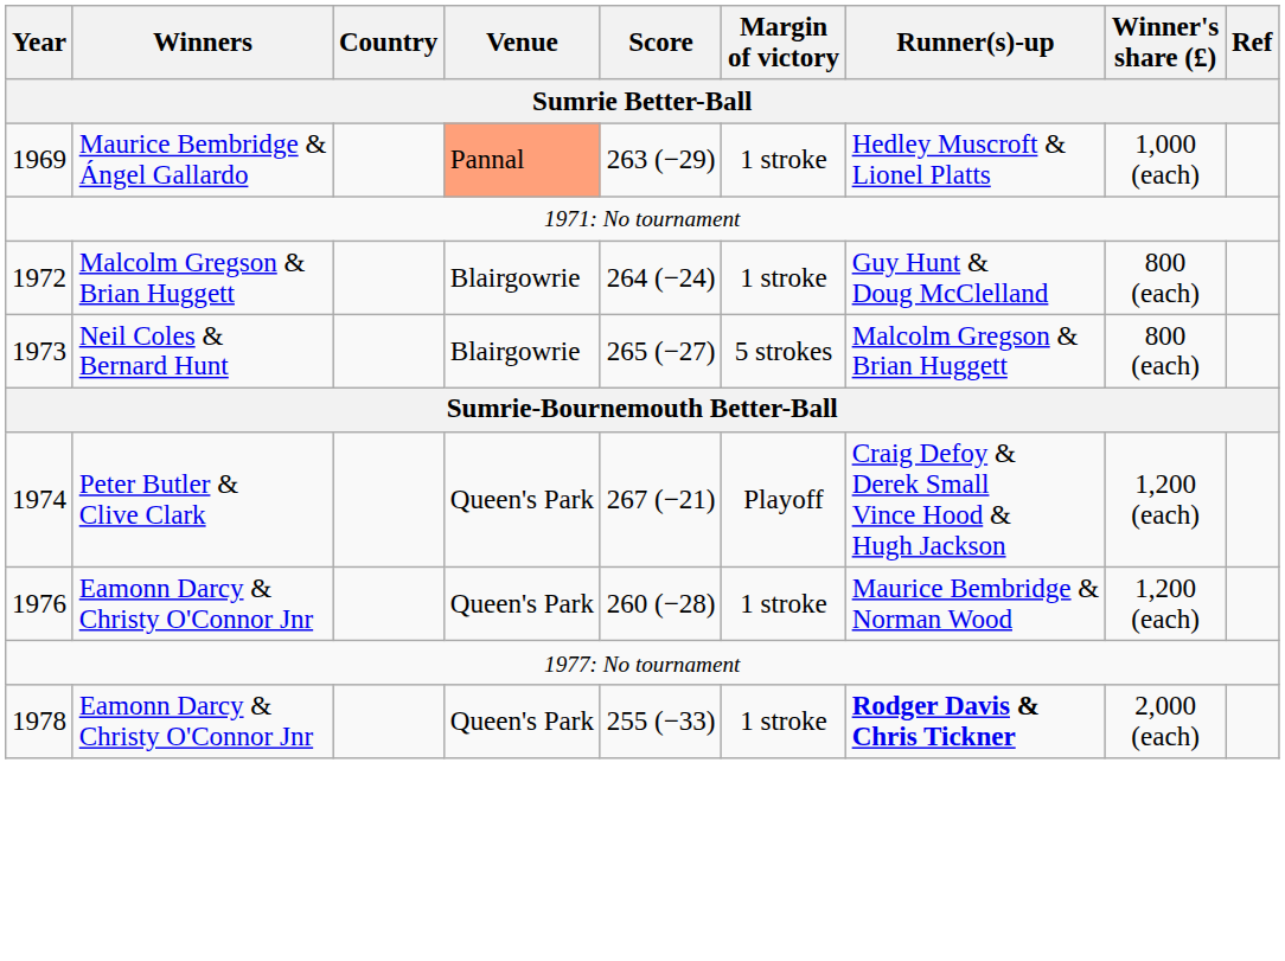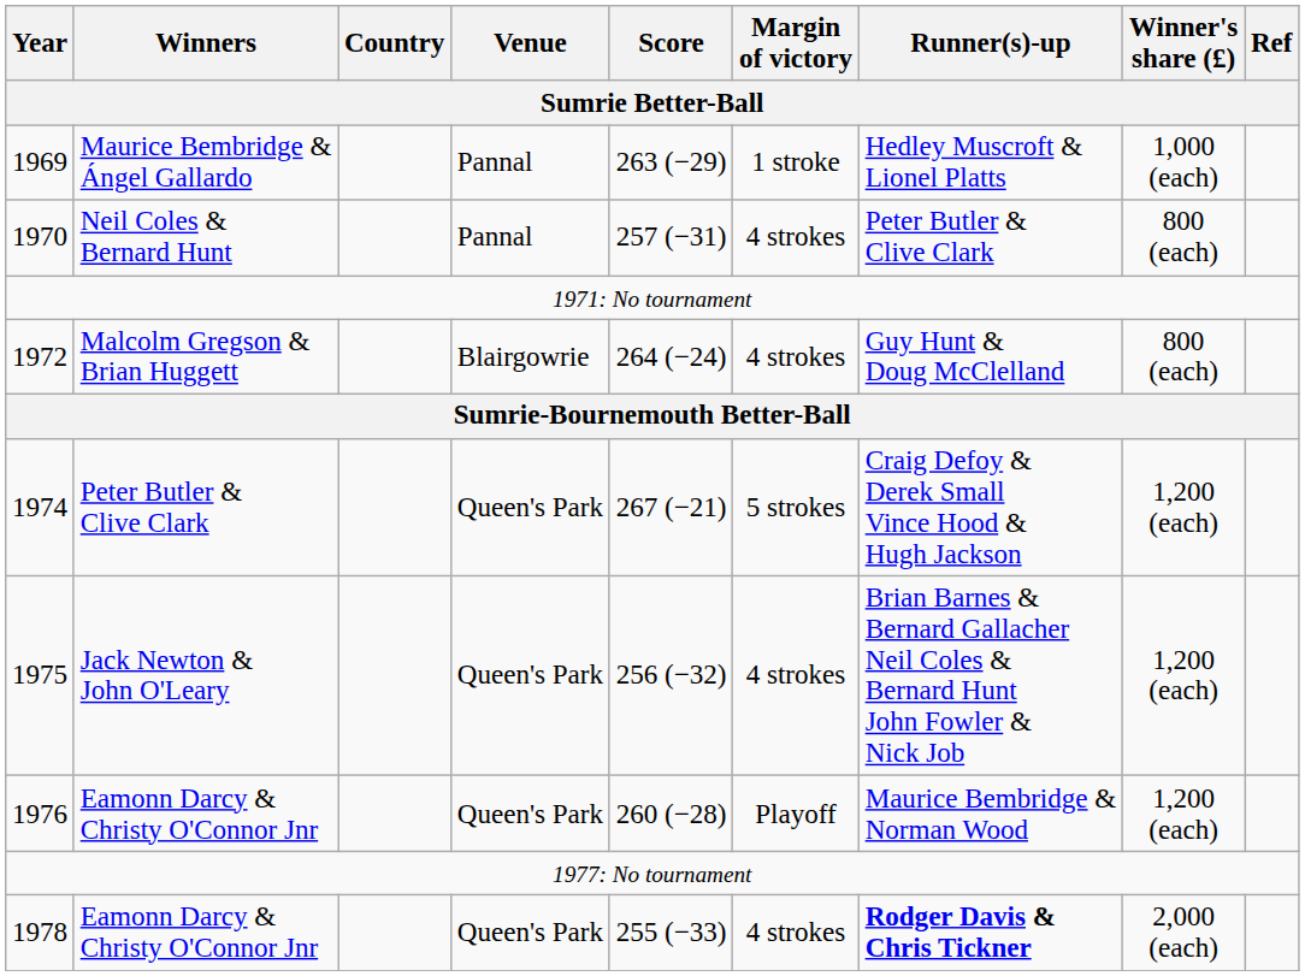1969 | Venue: lightsalmon background -> no background
+ row: 1970 | Neil Coles & Bernard Hunt | Pannal | 257 (−31) | 4 strokes | Peter Butler & Clive Clark | 800 (each)
1972 | Margin of victory: 1 stroke -> 4 strokes
- row: 1973 | Neil Coles & Bernard Hunt | Blairgowrie | 265 (−27) | 5 strokes | Malcolm Gregson & Brian Huggett | 800 (each)
1974 | Margin of victory: Playoff -> 5 strokes
+ row: 1975 | Jack Newton & John O'Leary | Queen's Park | 256 (−32) | 4 strokes | Brian Barnes & Bernard Gallacher Neil Coles & Bernard Hunt John Fowler & Nick Job | 1,200 (each)
1976 | Margin of victory: 1 stroke -> Playoff
1978 | Margin of victory: 1 stroke -> 4 strokes
